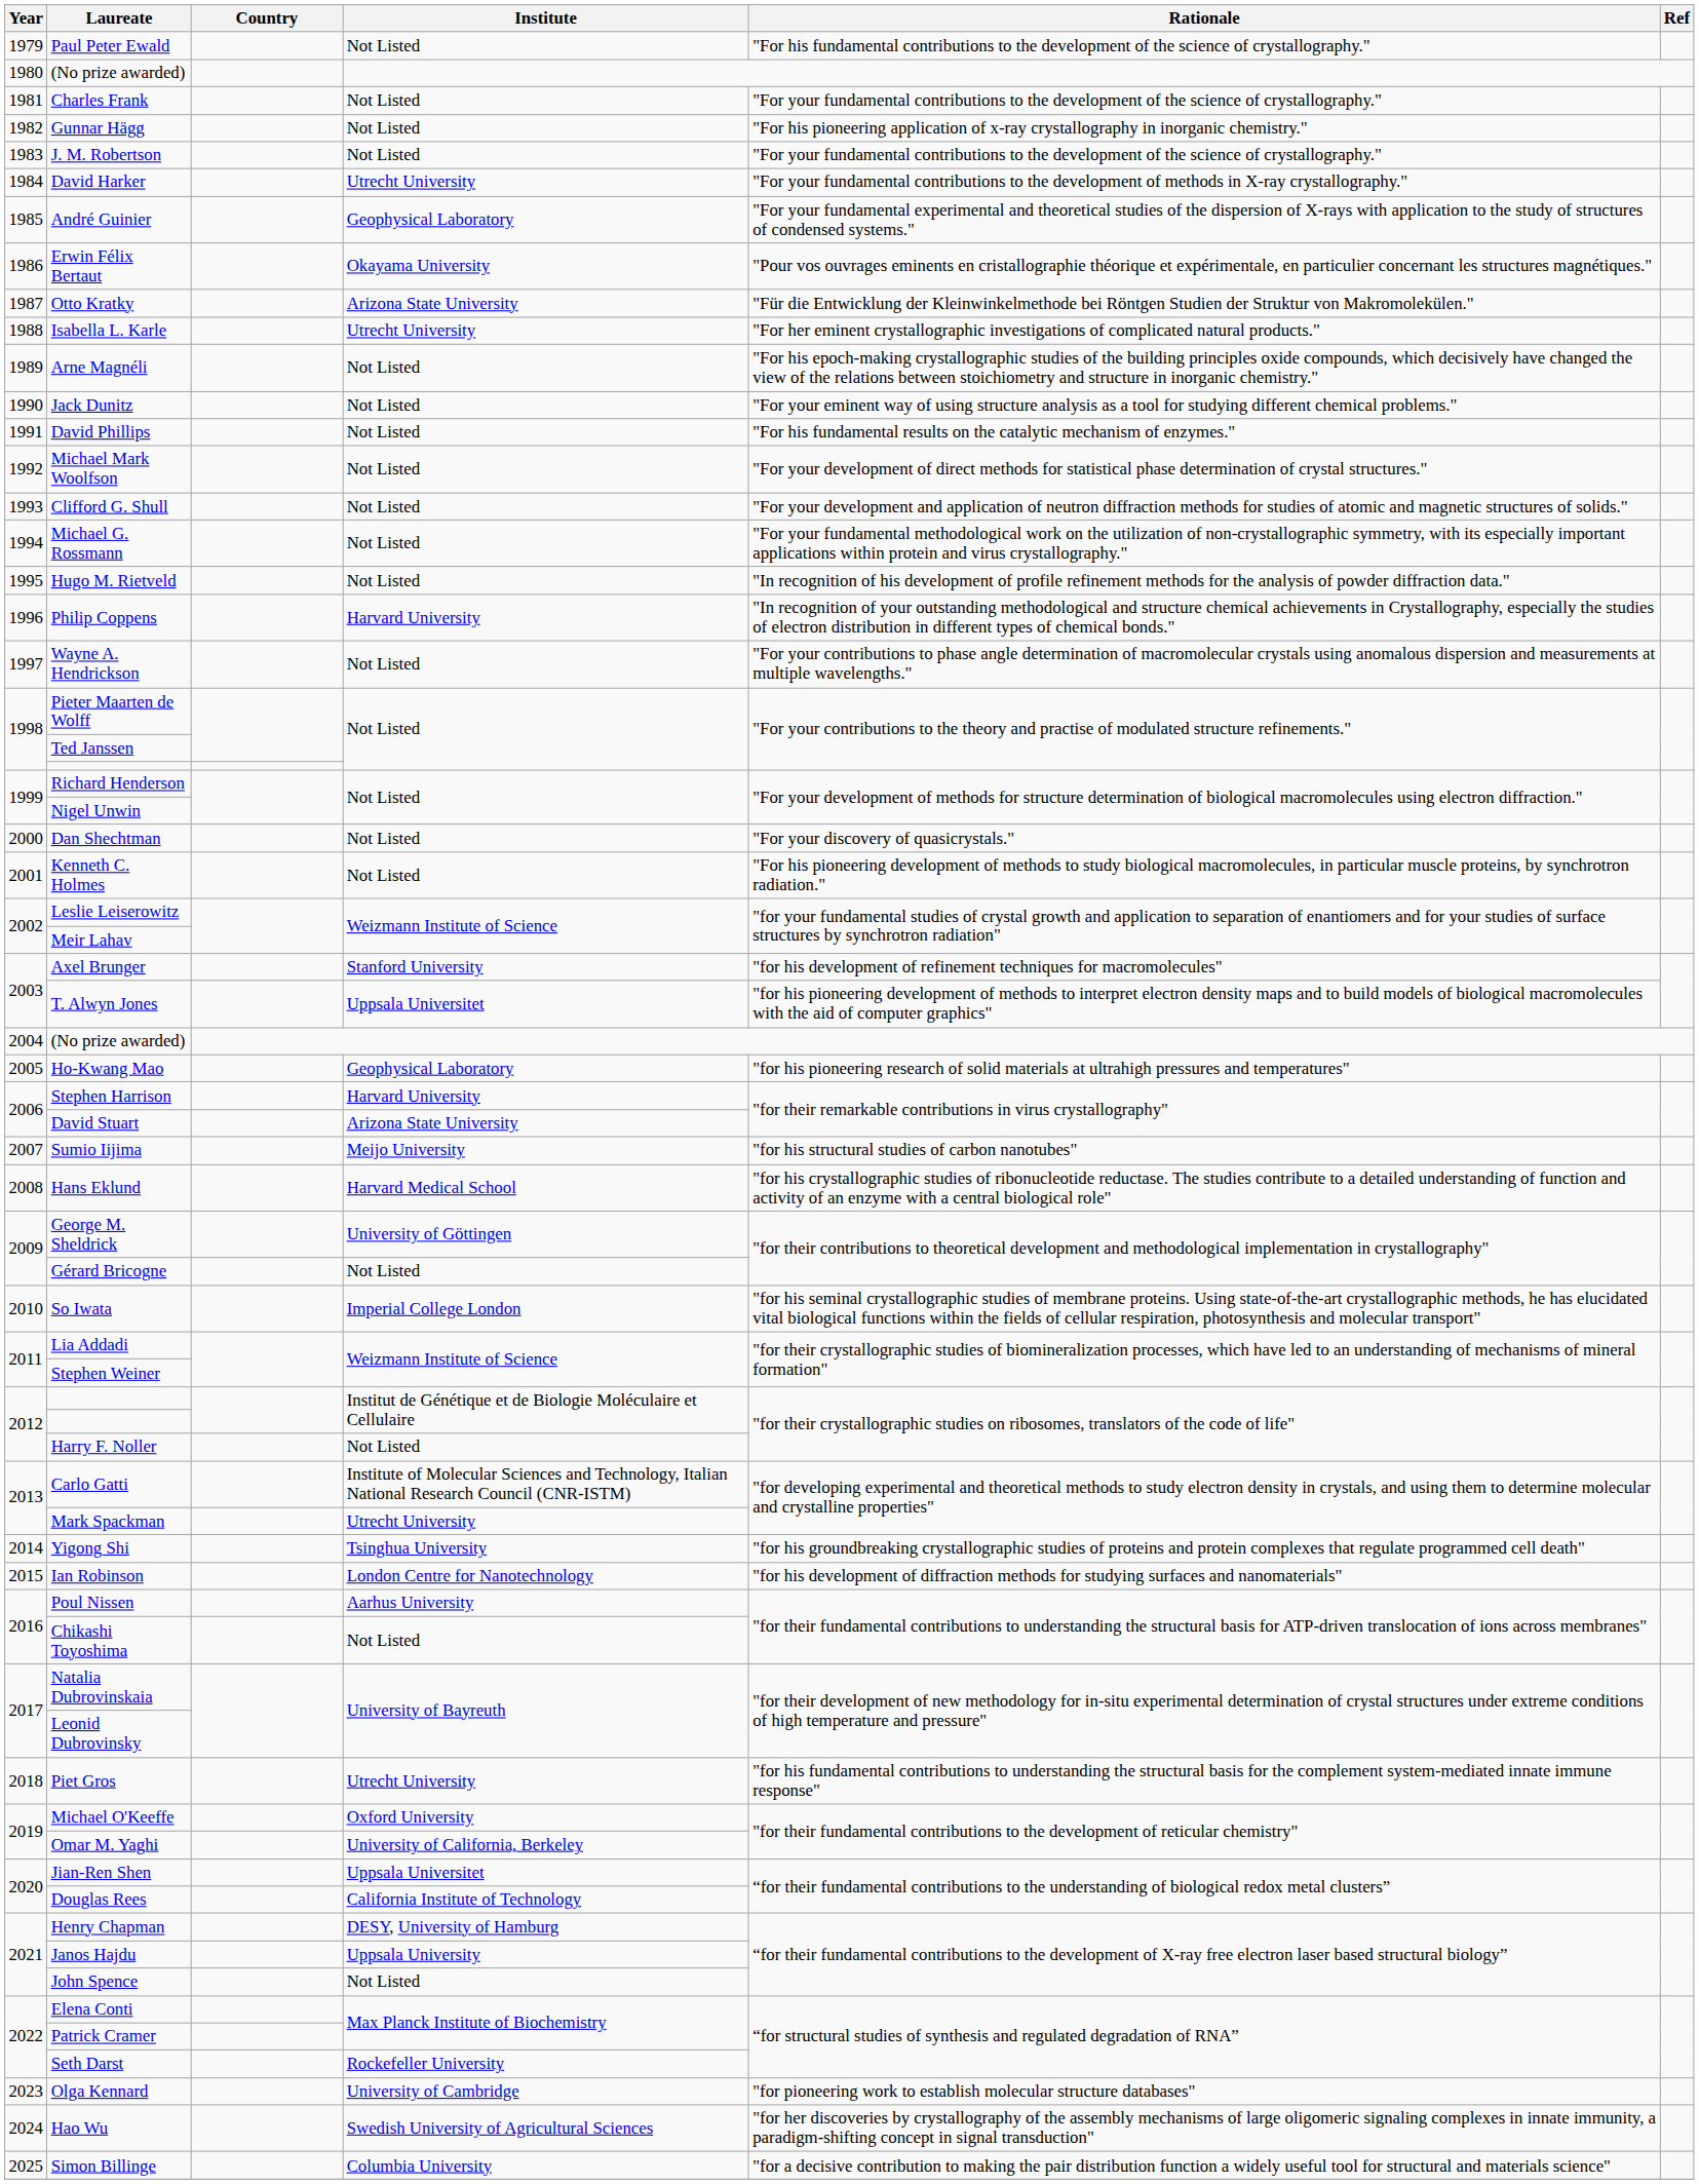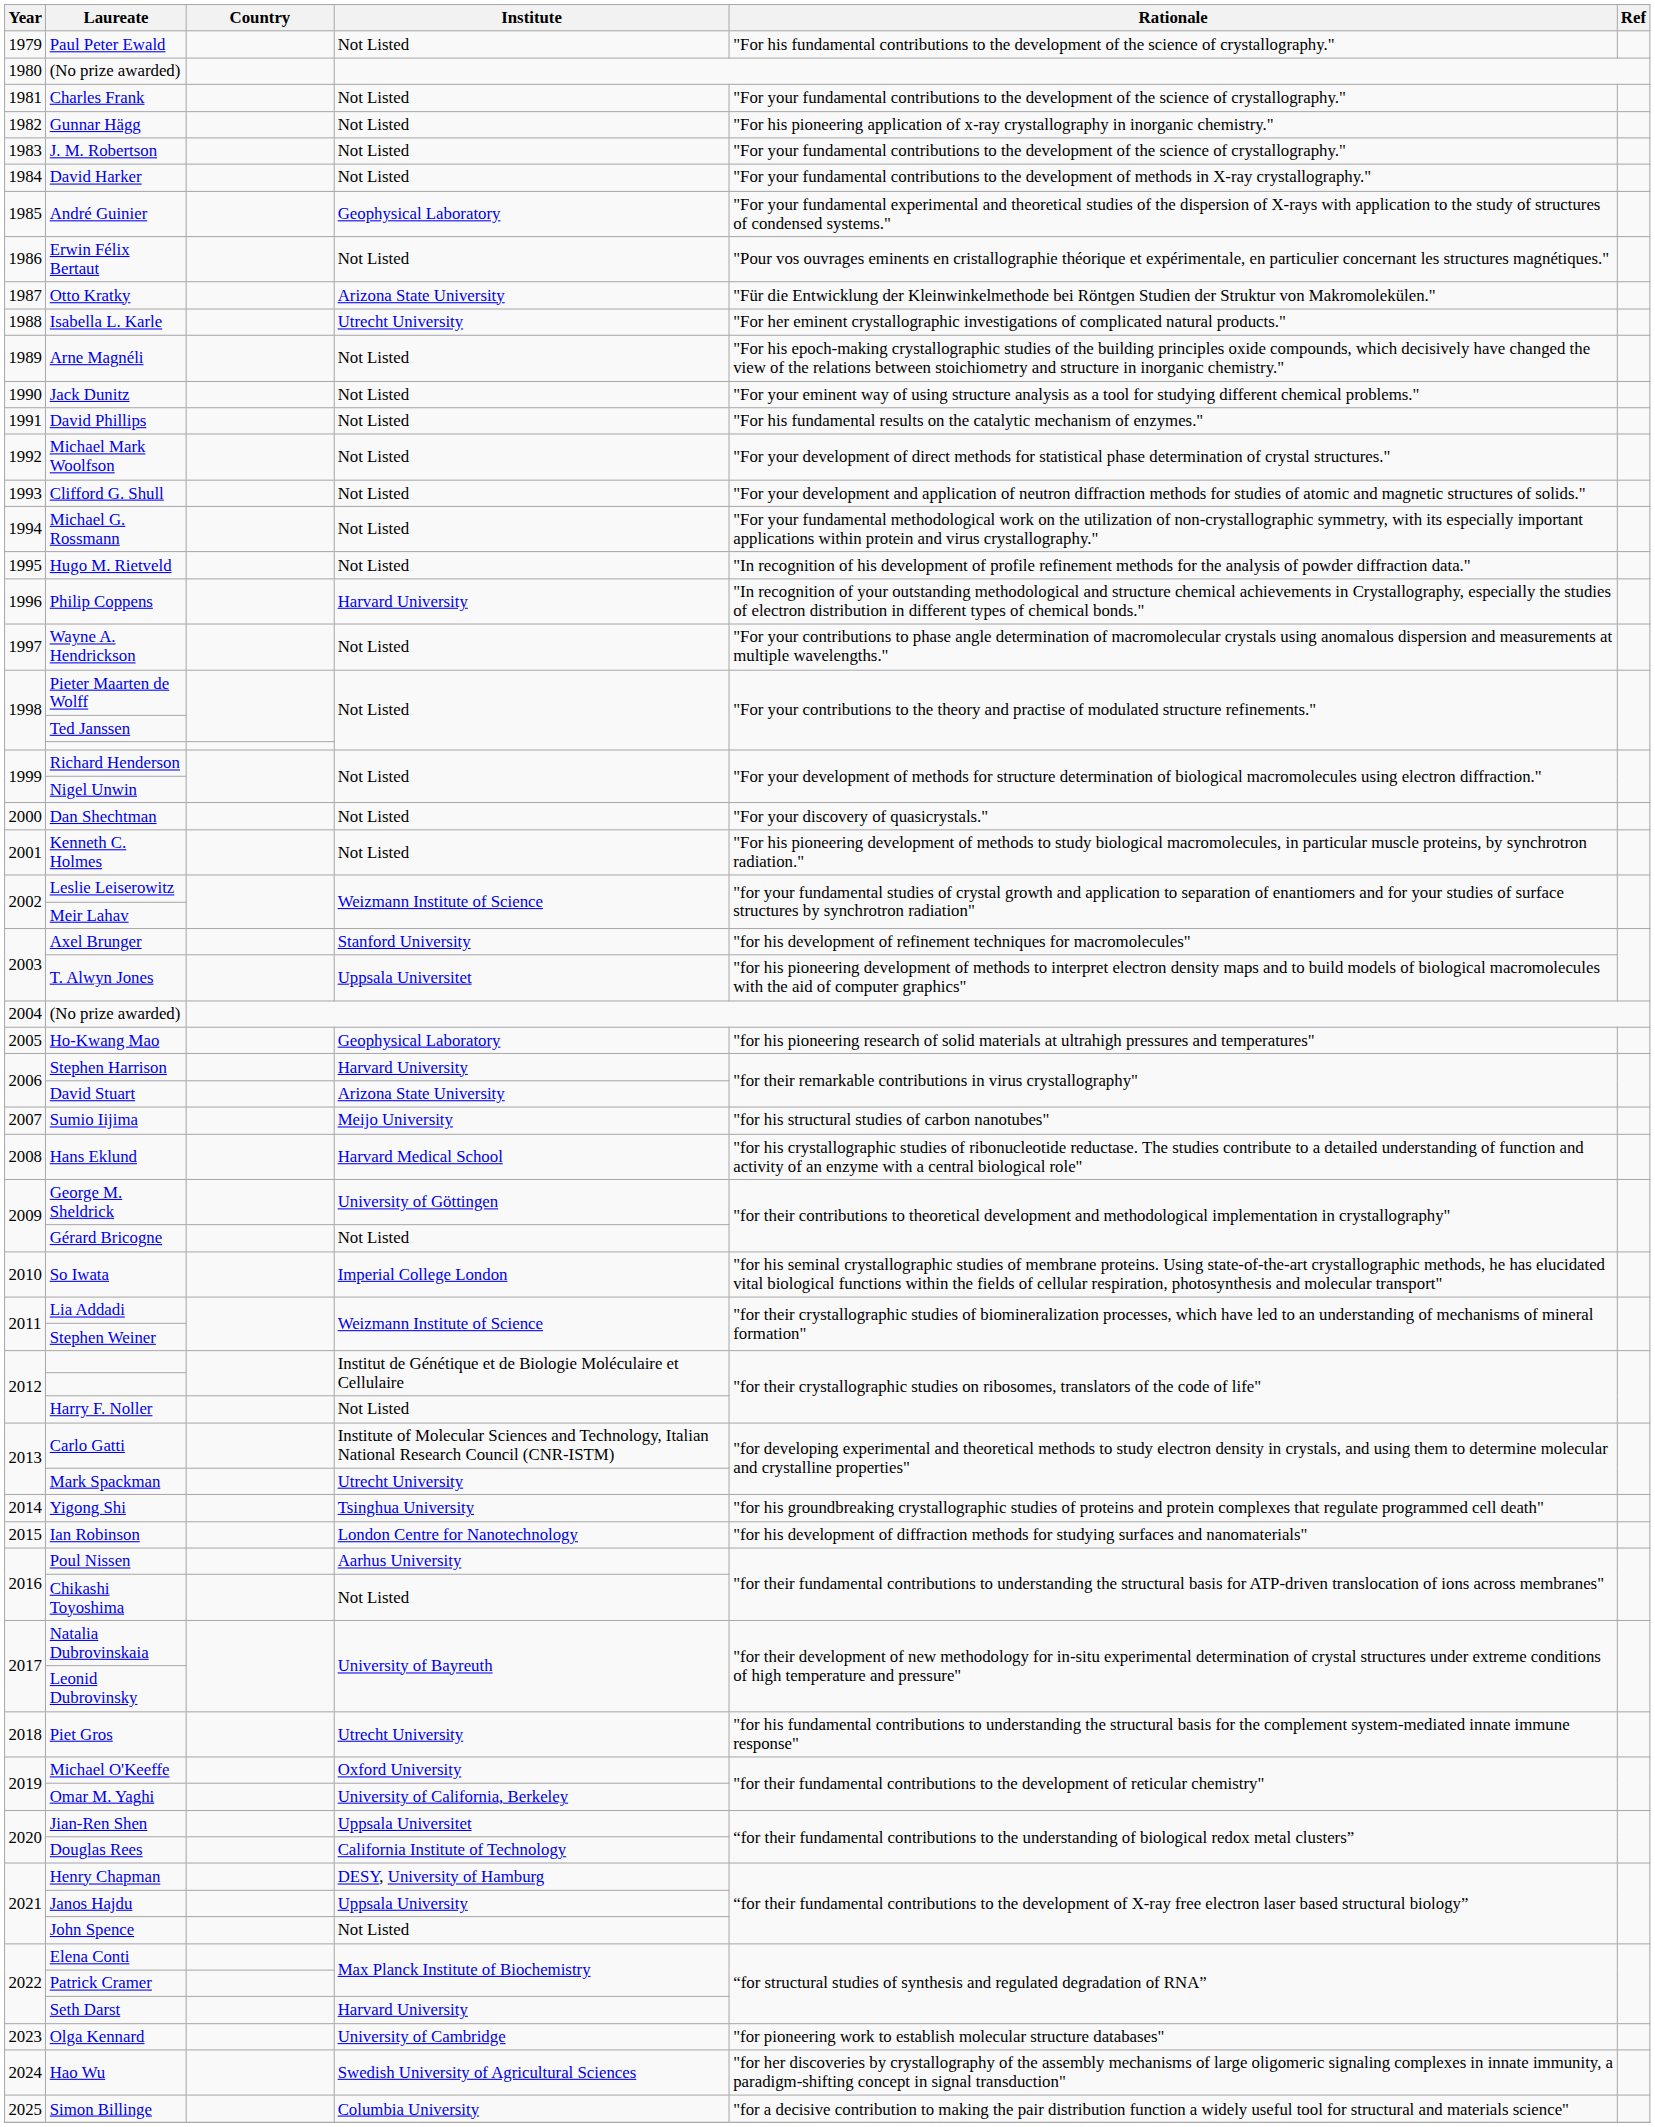David Harker | Institute: Utrecht University -> Not Listed
Erwin Félix Bertaut | Institute: Okayama University -> Not Listed
Seth Darst | Institute: Rockefeller University -> Harvard University
